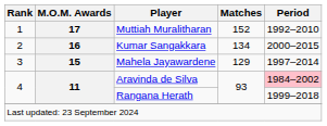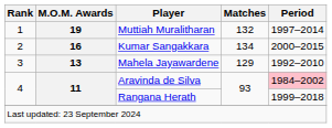Muttiah Muralitharan | M.O.M. Awards: 17 -> 19
Muttiah Muralitharan | Matches: 152 -> 132
Muttiah Muralitharan | Period: 1992–2010 -> 1997–2014
Mahela Jayawardene | M.O.M. Awards: 15 -> 13
Mahela Jayawardene | Period: 1997–2014 -> 1992–2010
